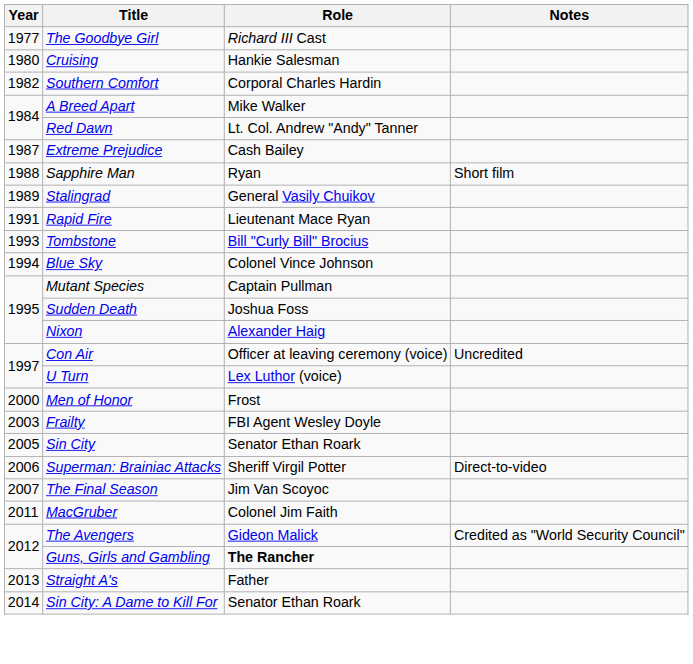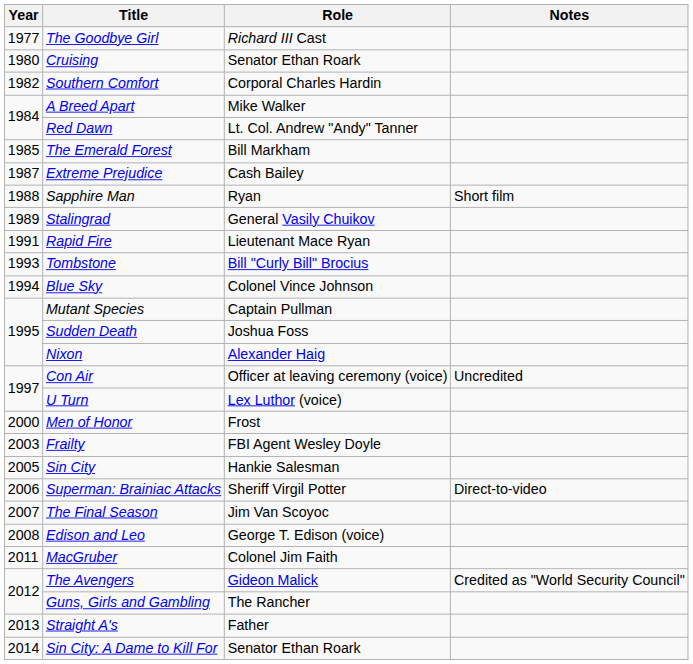Cruising | Role: Hankie Salesman -> Senator Ethan Roark
+ row: 1985 | The Emerald Forest | Bill Markham
Sin City | Role: Senator Ethan Roark -> Hankie Salesman
+ row: 2008 | Edison and Leo | George T. Edison (voice)
Guns, Girls and Gambling | Role: bold -> normal
